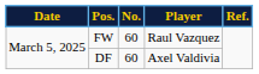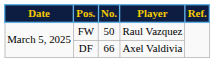FW | No.: 60 -> 50
DF | No.: 60 -> 66
